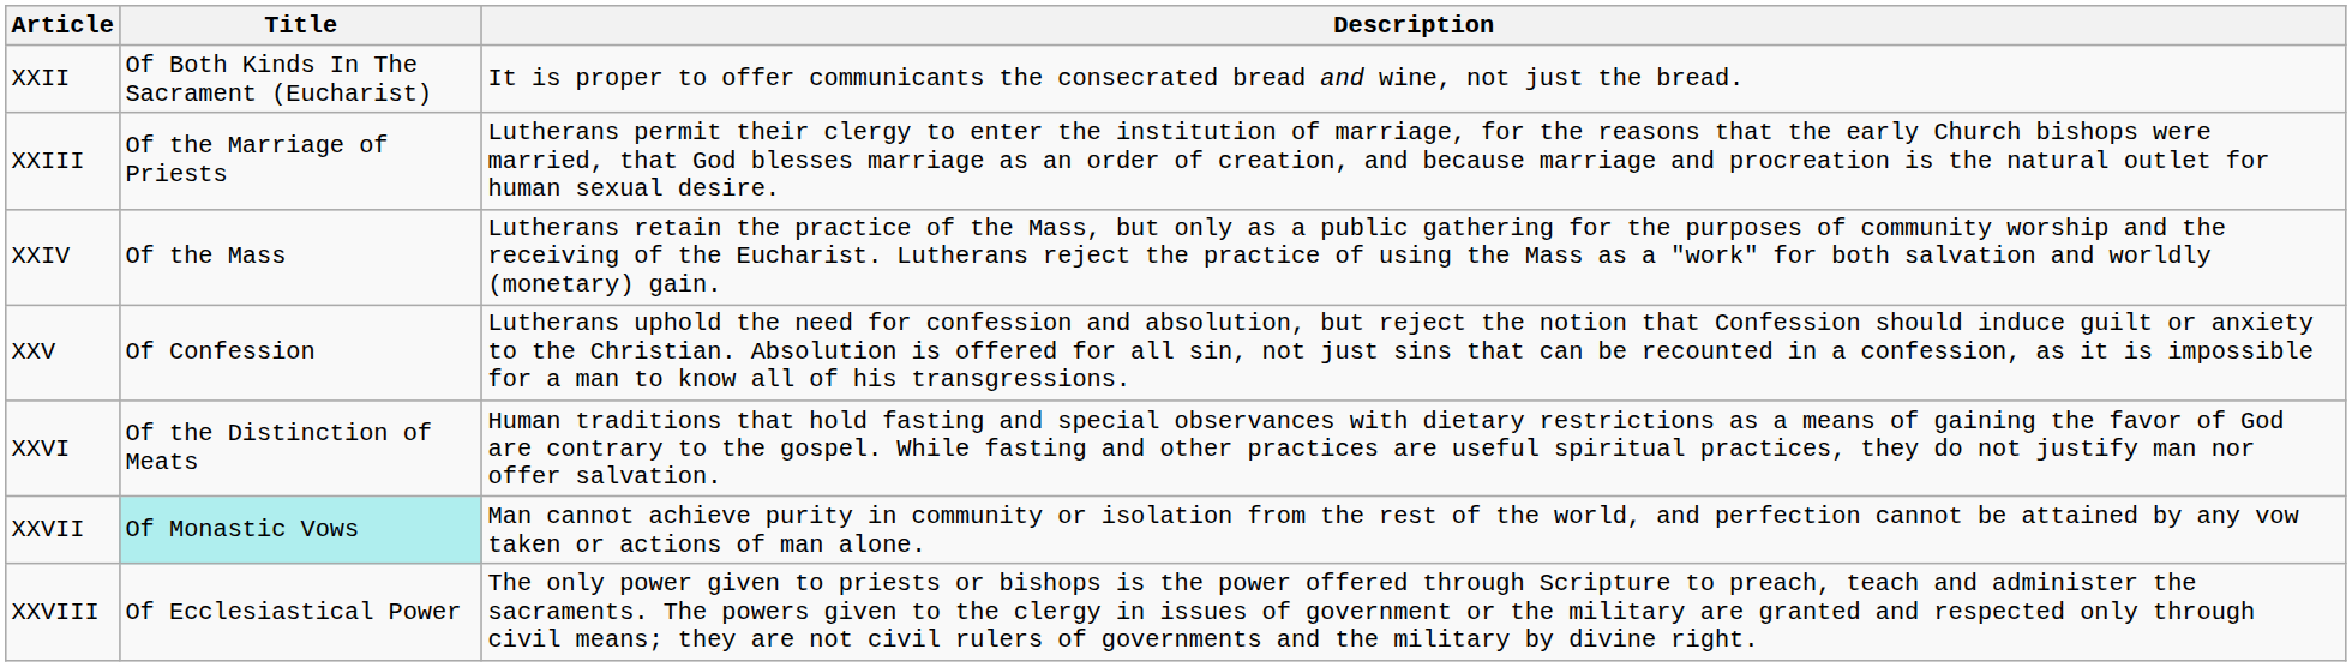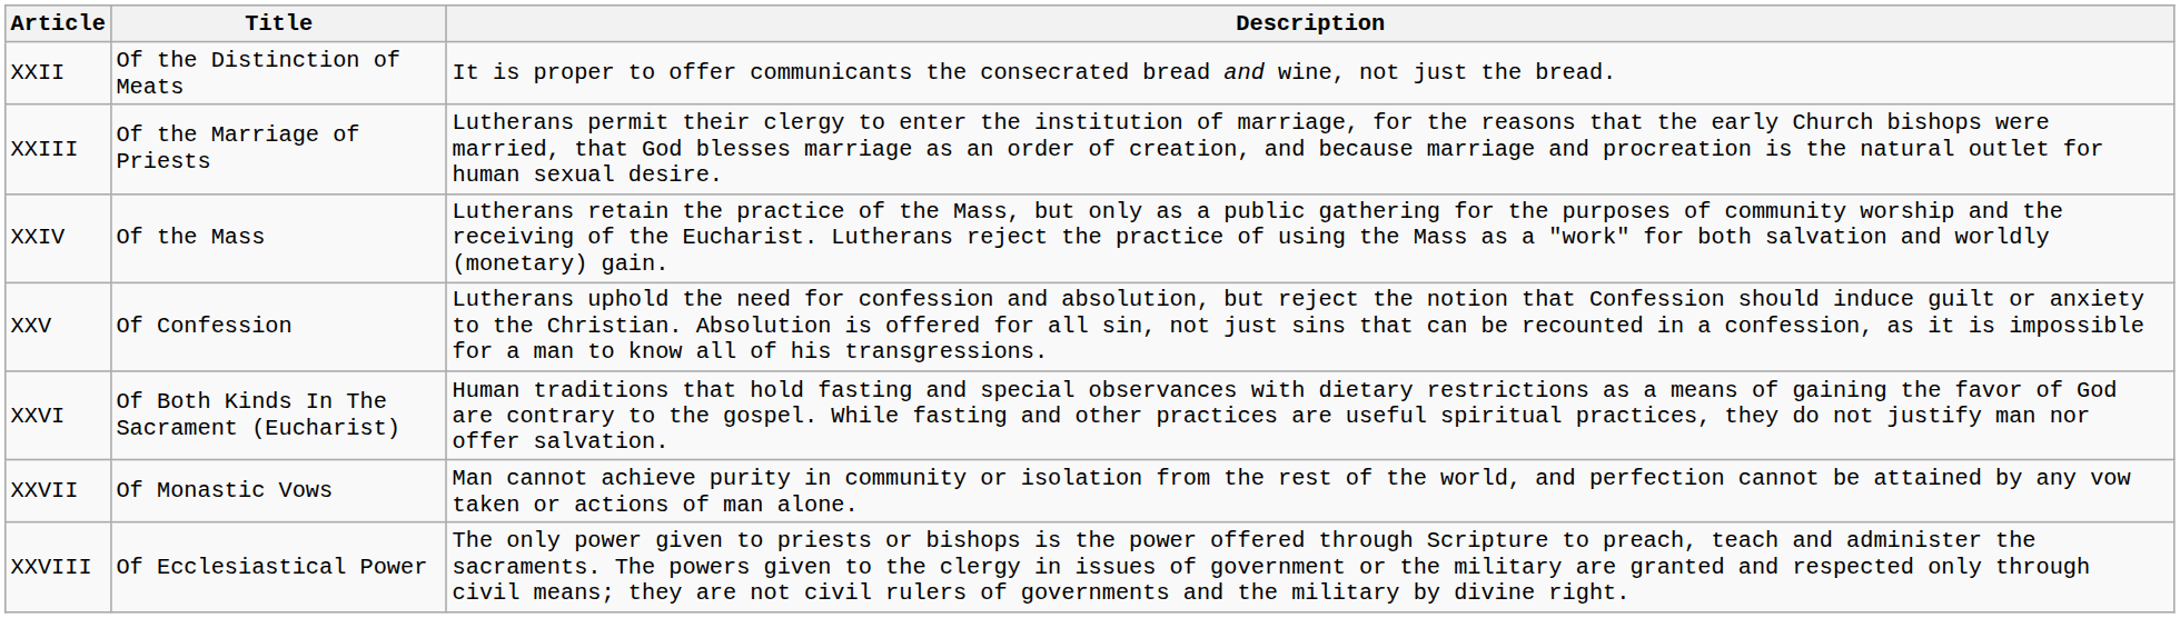XXII | Title: Of Both Kinds In The Sacrament (Eucharist) -> Of the Distinction of Meats
XXVI | Title: Of the Distinction of Meats -> Of Both Kinds In The Sacrament (Eucharist)
XXVII | Title: paleturquoise background -> no background
